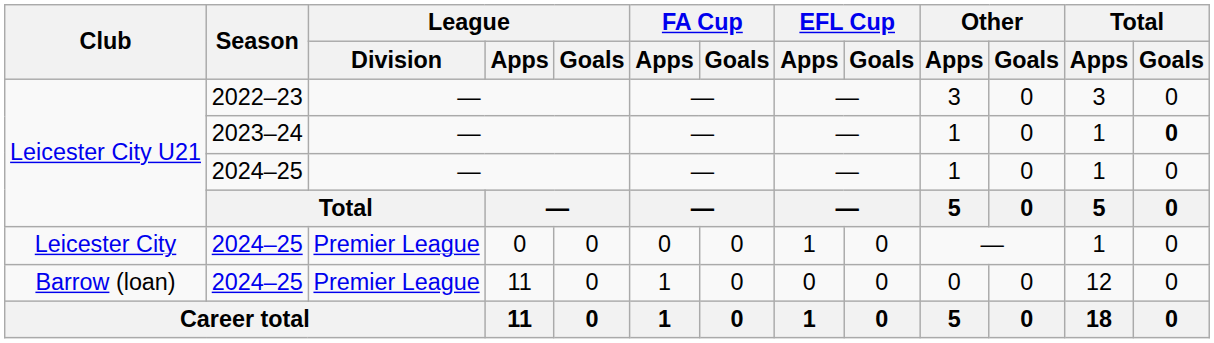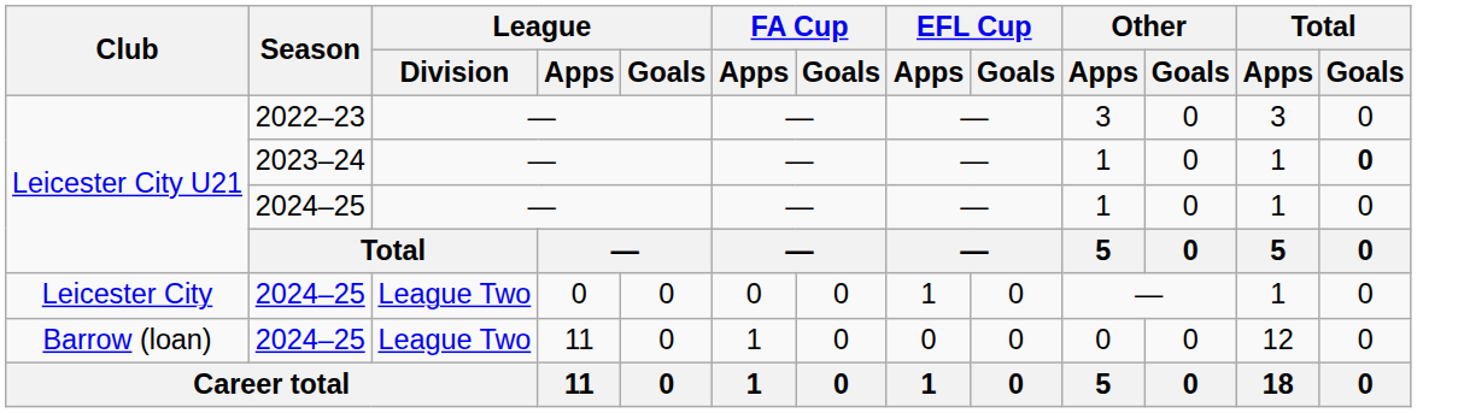Leicester City | League / Division: Premier League -> League Two
Barrow (loan) | League / Division: Premier League -> League Two
